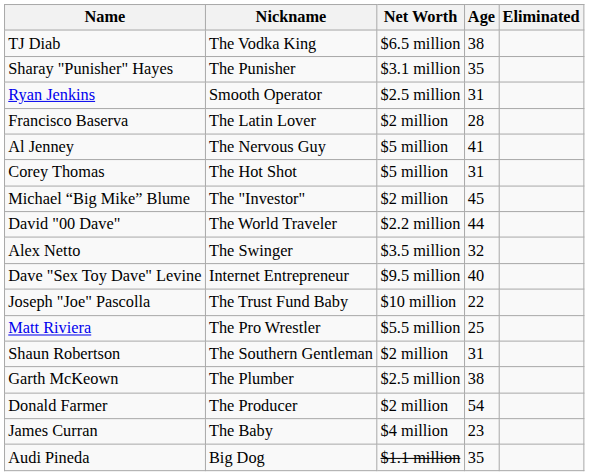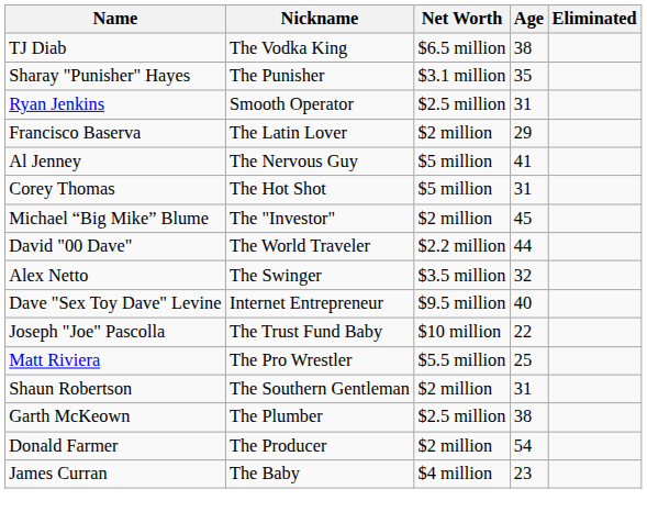Francisco Baserva | Age: 28 -> 29
- row: Audi Pineda | Big Dog | $1.1 million | 35
